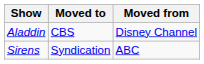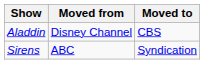columns swapped: Moved from <-> Moved to
